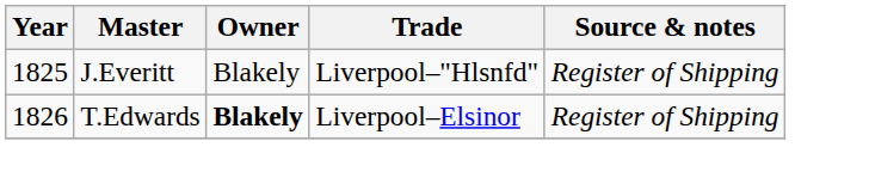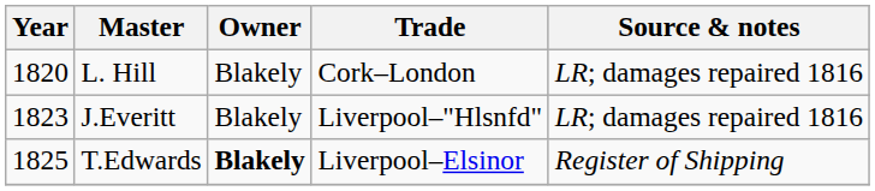+ row: 1820 | L. Hill | Blakely | Cork–London | LR; damages repaired 1816
J.Everitt | Year: 1825 -> 1823
J.Everitt | Source & notes: Register of Shipping -> LR; damages repaired 1816
T.Edwards | Year: 1826 -> 1825
